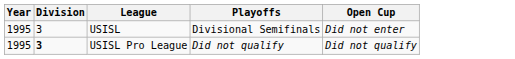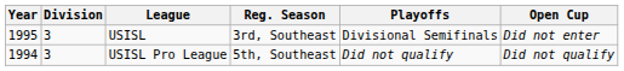+ column: Reg. Season | 3rd, Southeast | 5th, Southeast
USISL Pro League | Year: 1995 -> 1994
USISL Pro League | Division: bold -> normal
